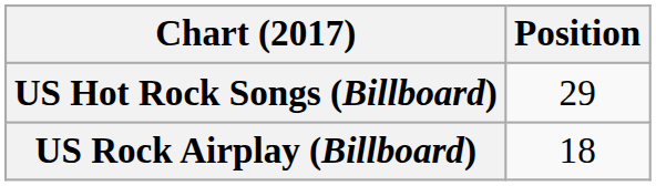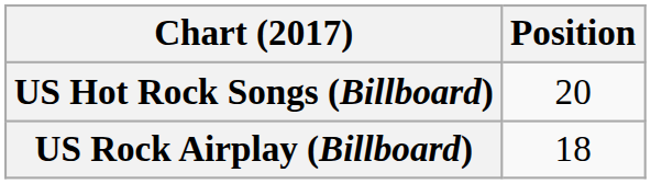US Hot Rock Songs (Billboard) | Position: 29 -> 20
